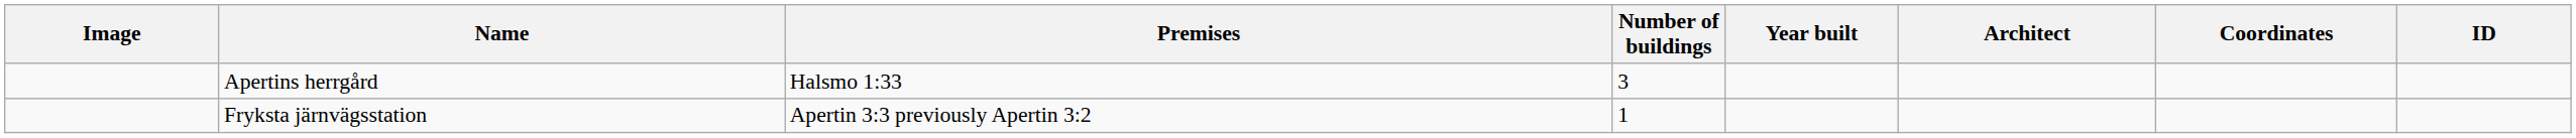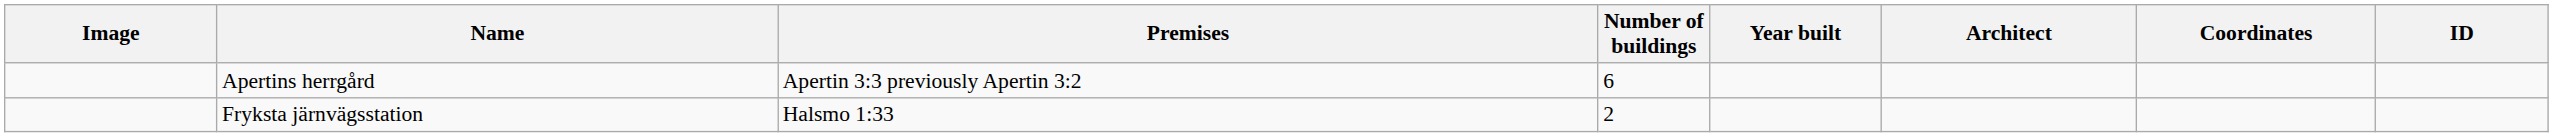Apertins herrgård | Premises: Halsmo 1:33 -> Apertin 3:3 previously Apertin 3:2
Apertins herrgård | Number of buildings: 3 -> 6
Fryksta järnvägsstation | Premises: Apertin 3:3 previously Apertin 3:2 -> Halsmo 1:33
Fryksta järnvägsstation | Number of buildings: 1 -> 2
